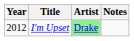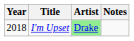I'm Upset | Year: 2012 -> 2018
